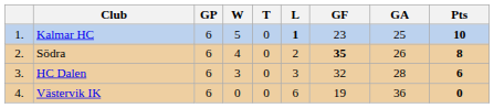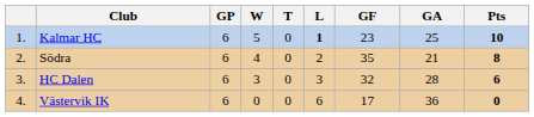Södra | GF: bold -> normal
Södra | GA: 26 -> 21
Västervik IK | GF: 19 -> 17
